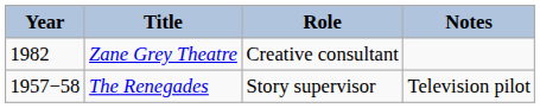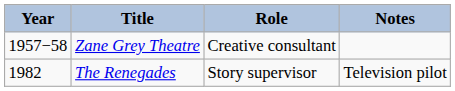Zane Grey Theatre | Year: 1982 -> 1957−58
The Renegades | Year: 1957−58 -> 1982
